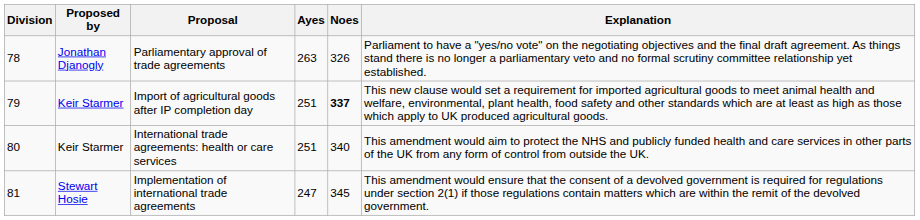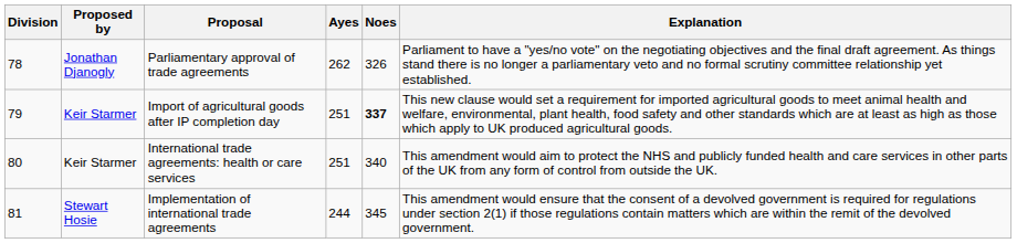Parliamentary approval of trade agreements | Ayes: 263 -> 262
Implementation of international trade agreements | Ayes: 247 -> 244
